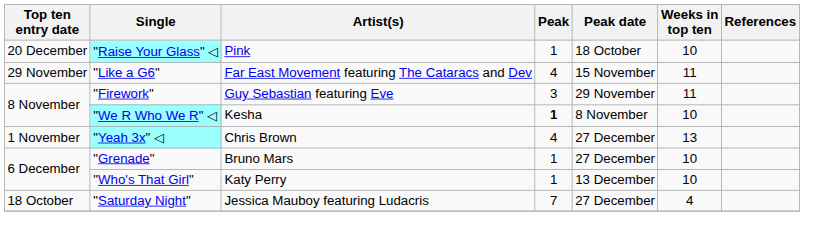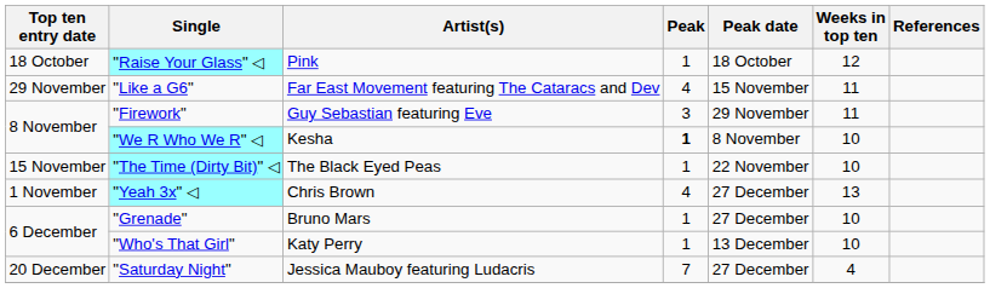"Raise Your Glass" ◁ | Top ten entry date: 20 December -> 18 October
"Raise Your Glass" ◁ | Weeks in top ten: 10 -> 12
+ row: 15 November | "The Time (Dirty Bit)" ◁ | The Black Eyed Peas | 1 | 22 November | 10
"Saturday Night" | Top ten entry date: 18 October -> 20 December
